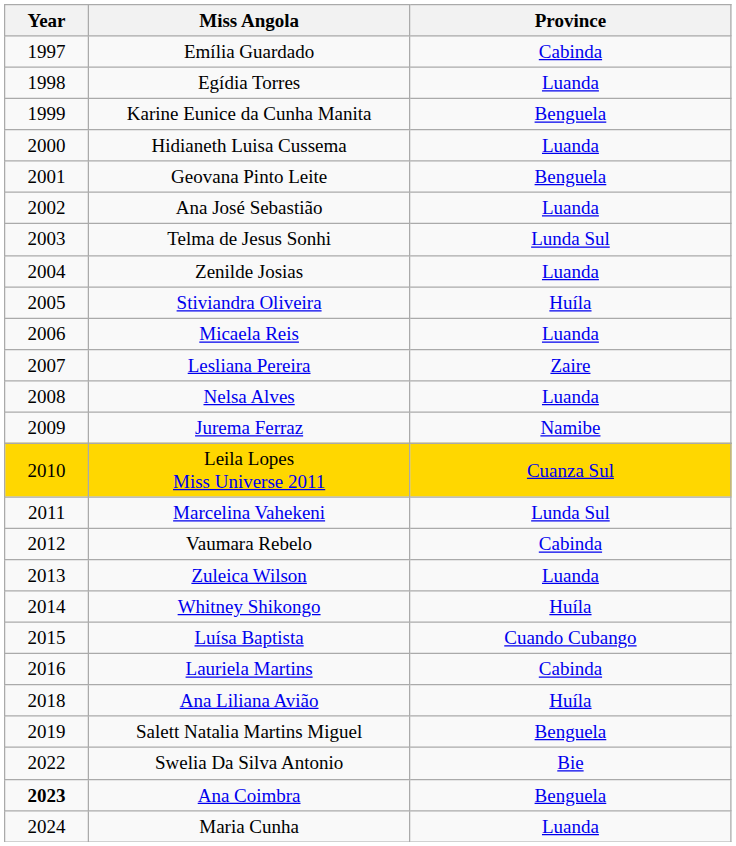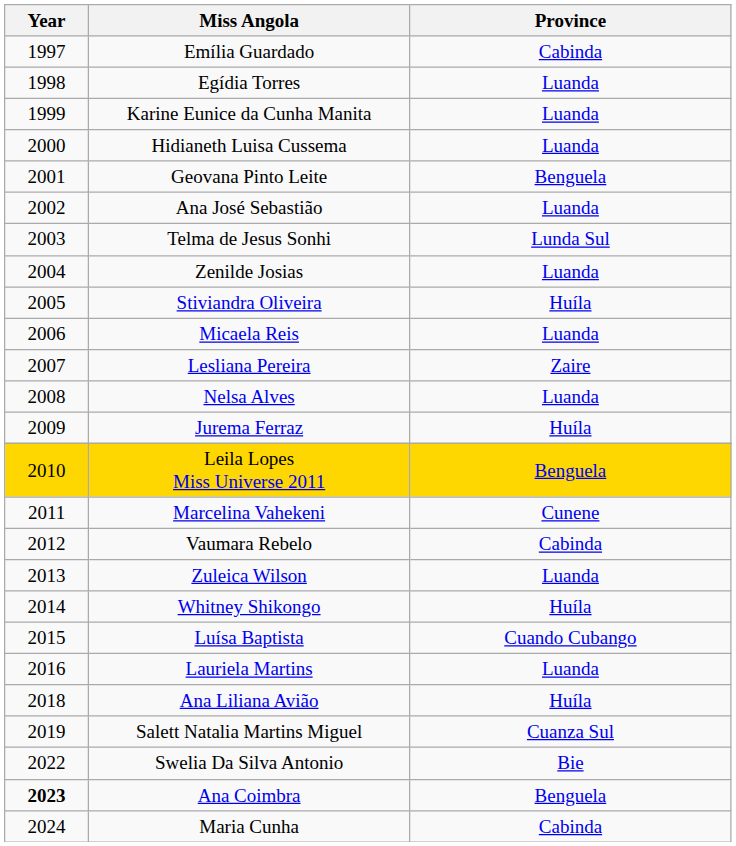Karine Eunice da Cunha Manita | Province: Benguela -> Luanda
Jurema Ferraz | Province: Namibe -> Huíla
Leila Lopes Miss Universe 2011 | Province: Cuanza Sul -> Benguela
Marcelina Vahekeni | Province: Lunda Sul -> Cunene
Lauriela Martins | Province: Cabinda -> Luanda
Salett Natalia Martins Miguel | Province: Benguela -> Cuanza Sul
Maria Cunha | Province: Luanda -> Cabinda
